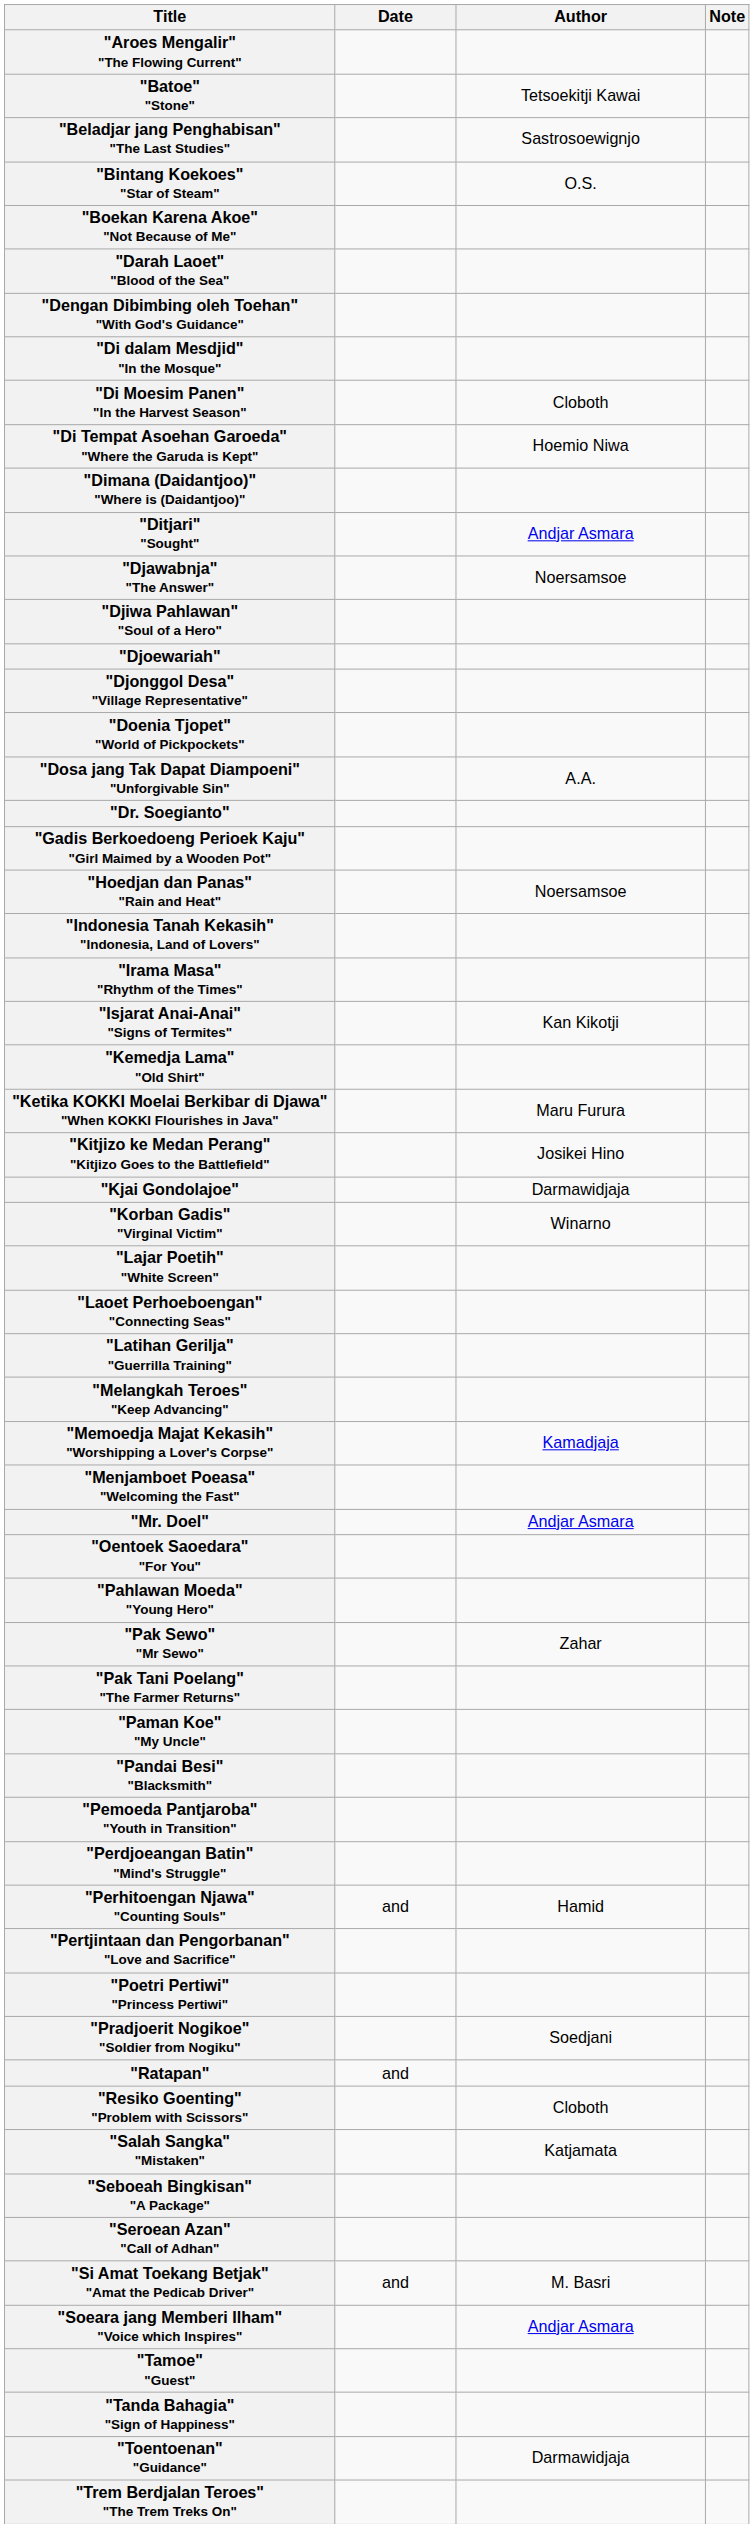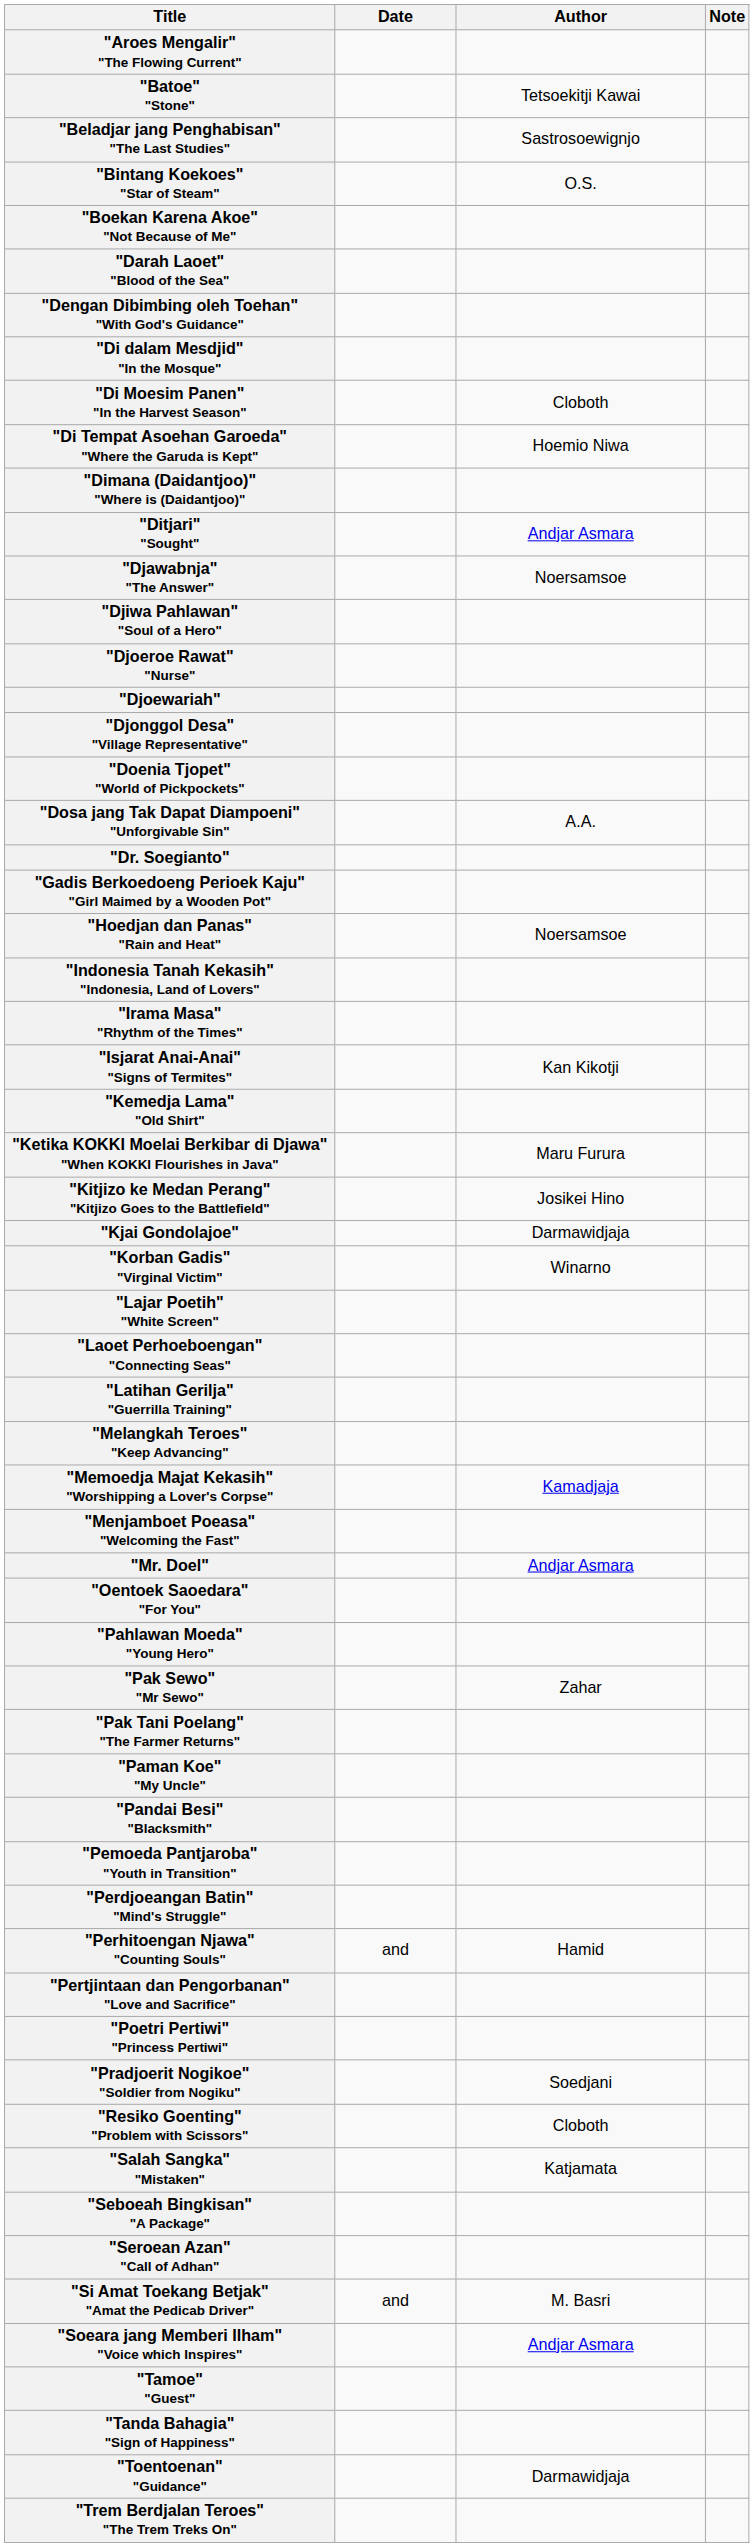+ row: "Djoeroe Rawat" "Nurse"
- row: "Ratapan" | and
